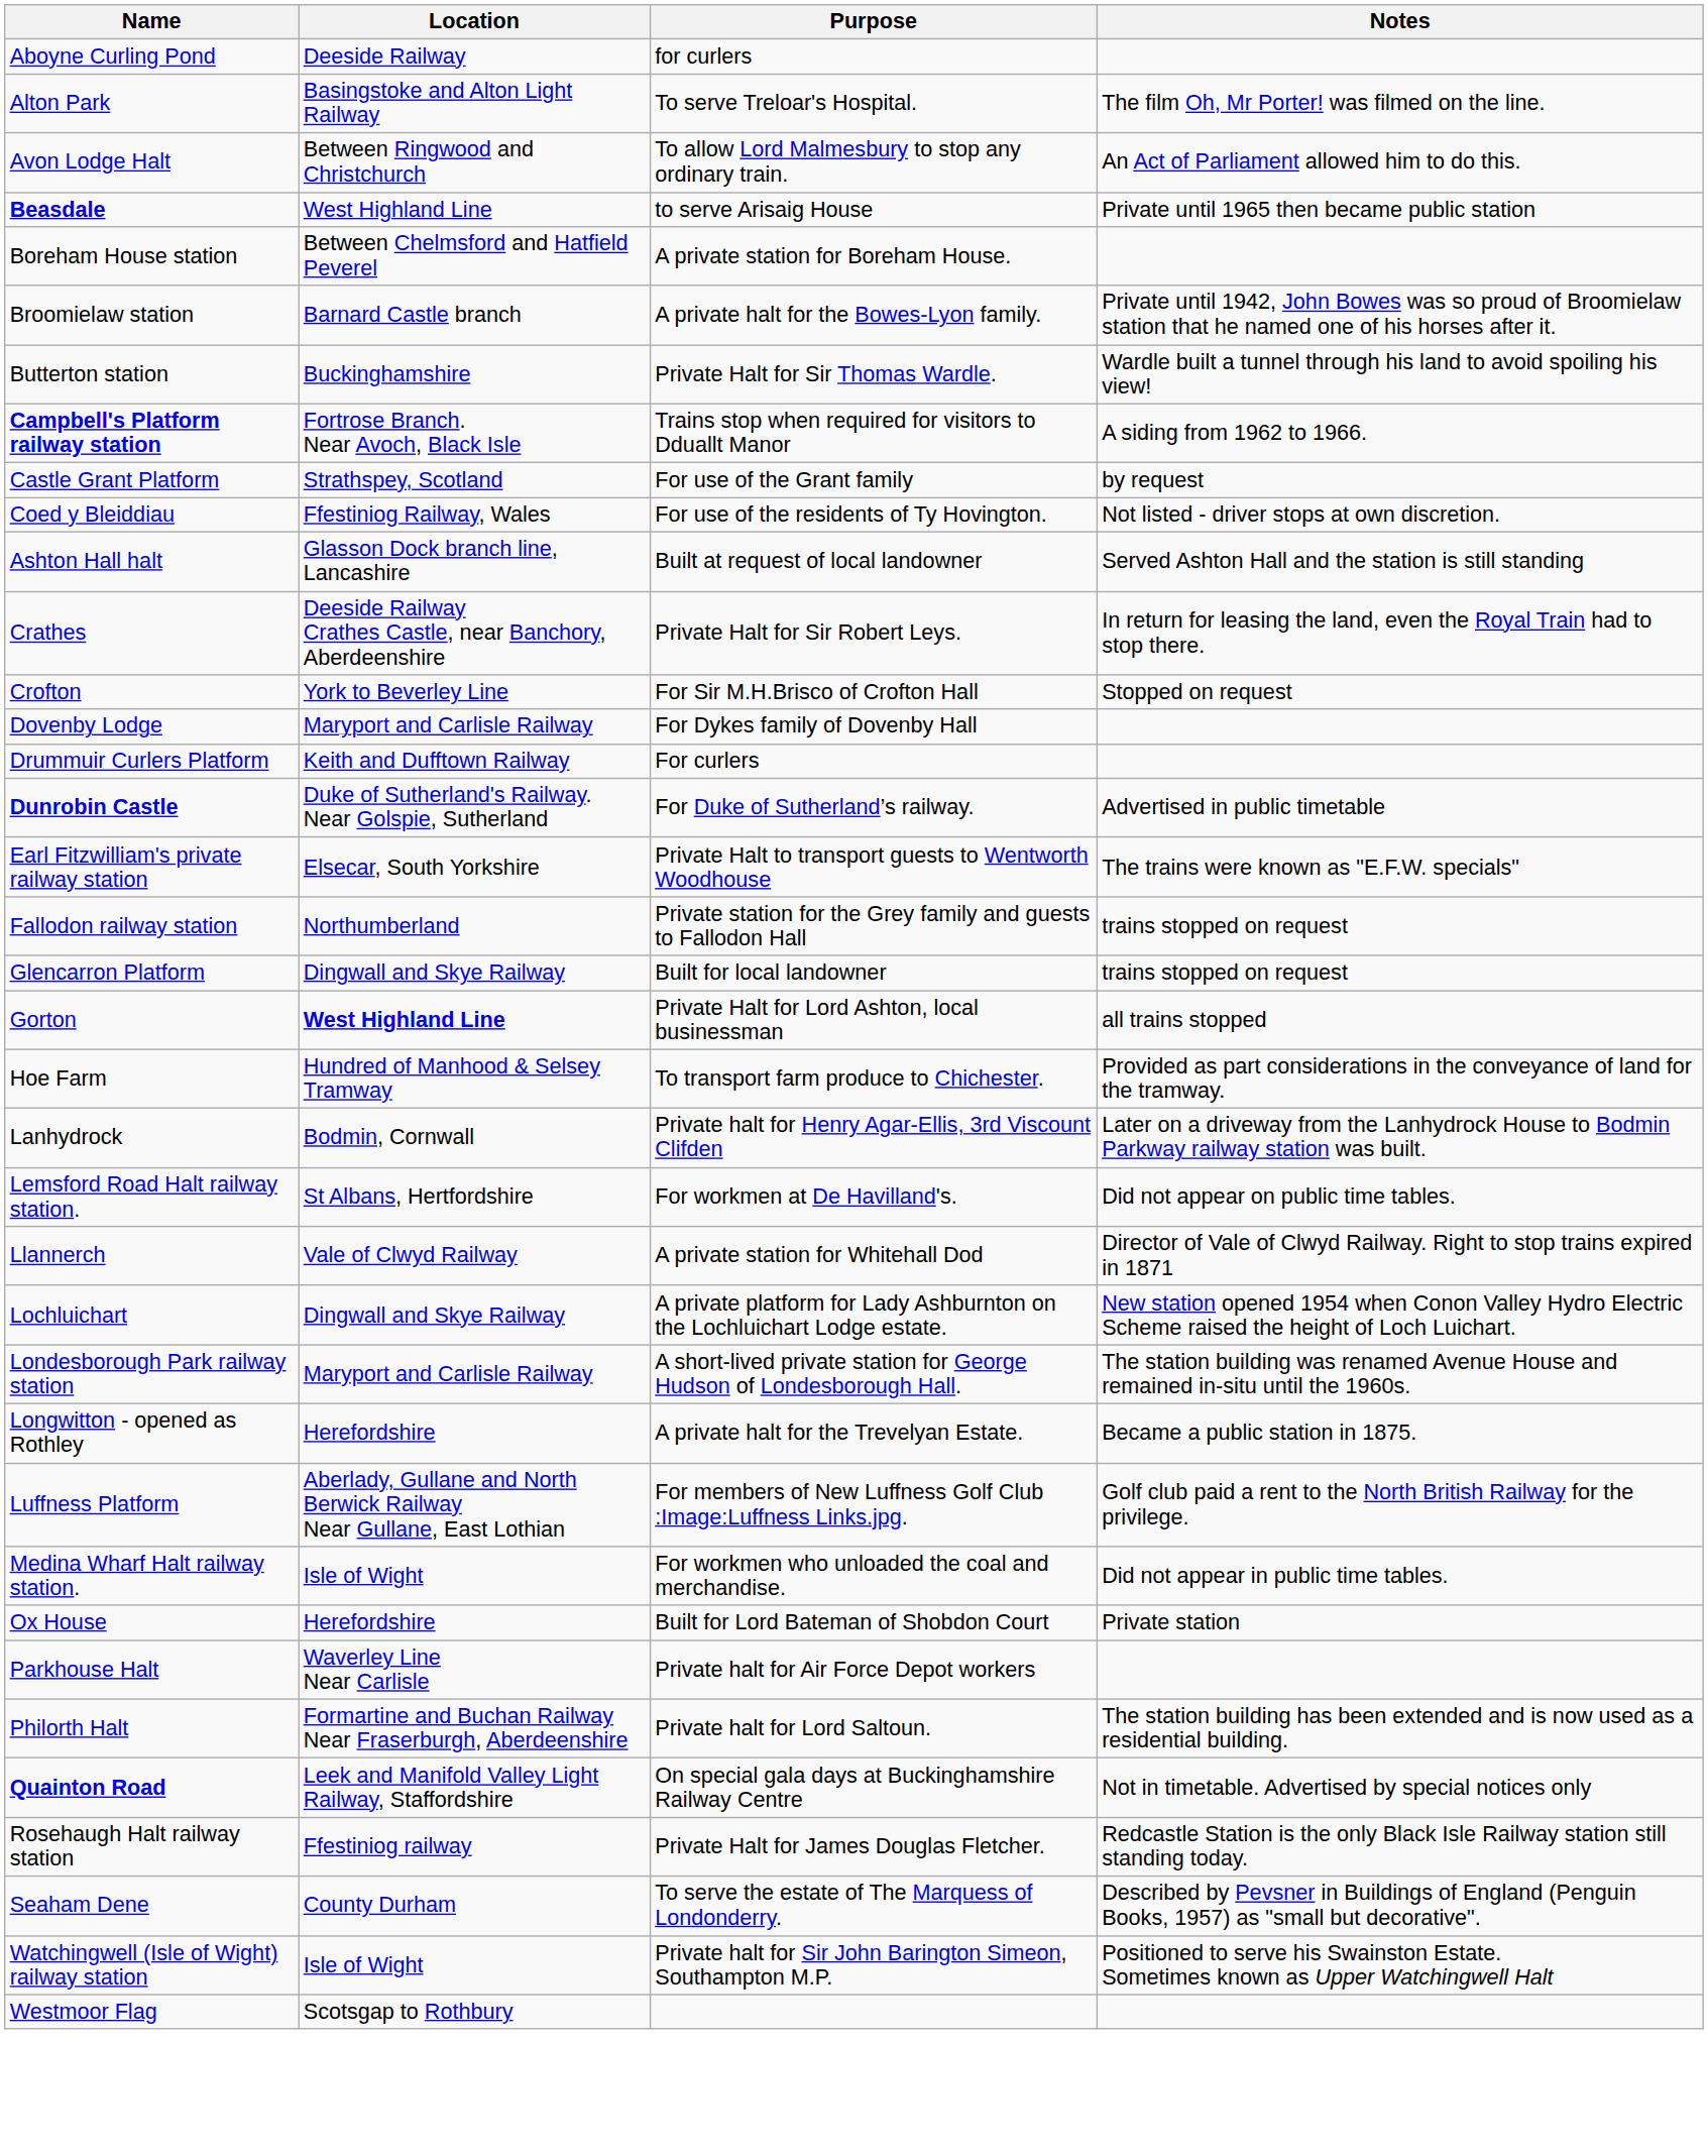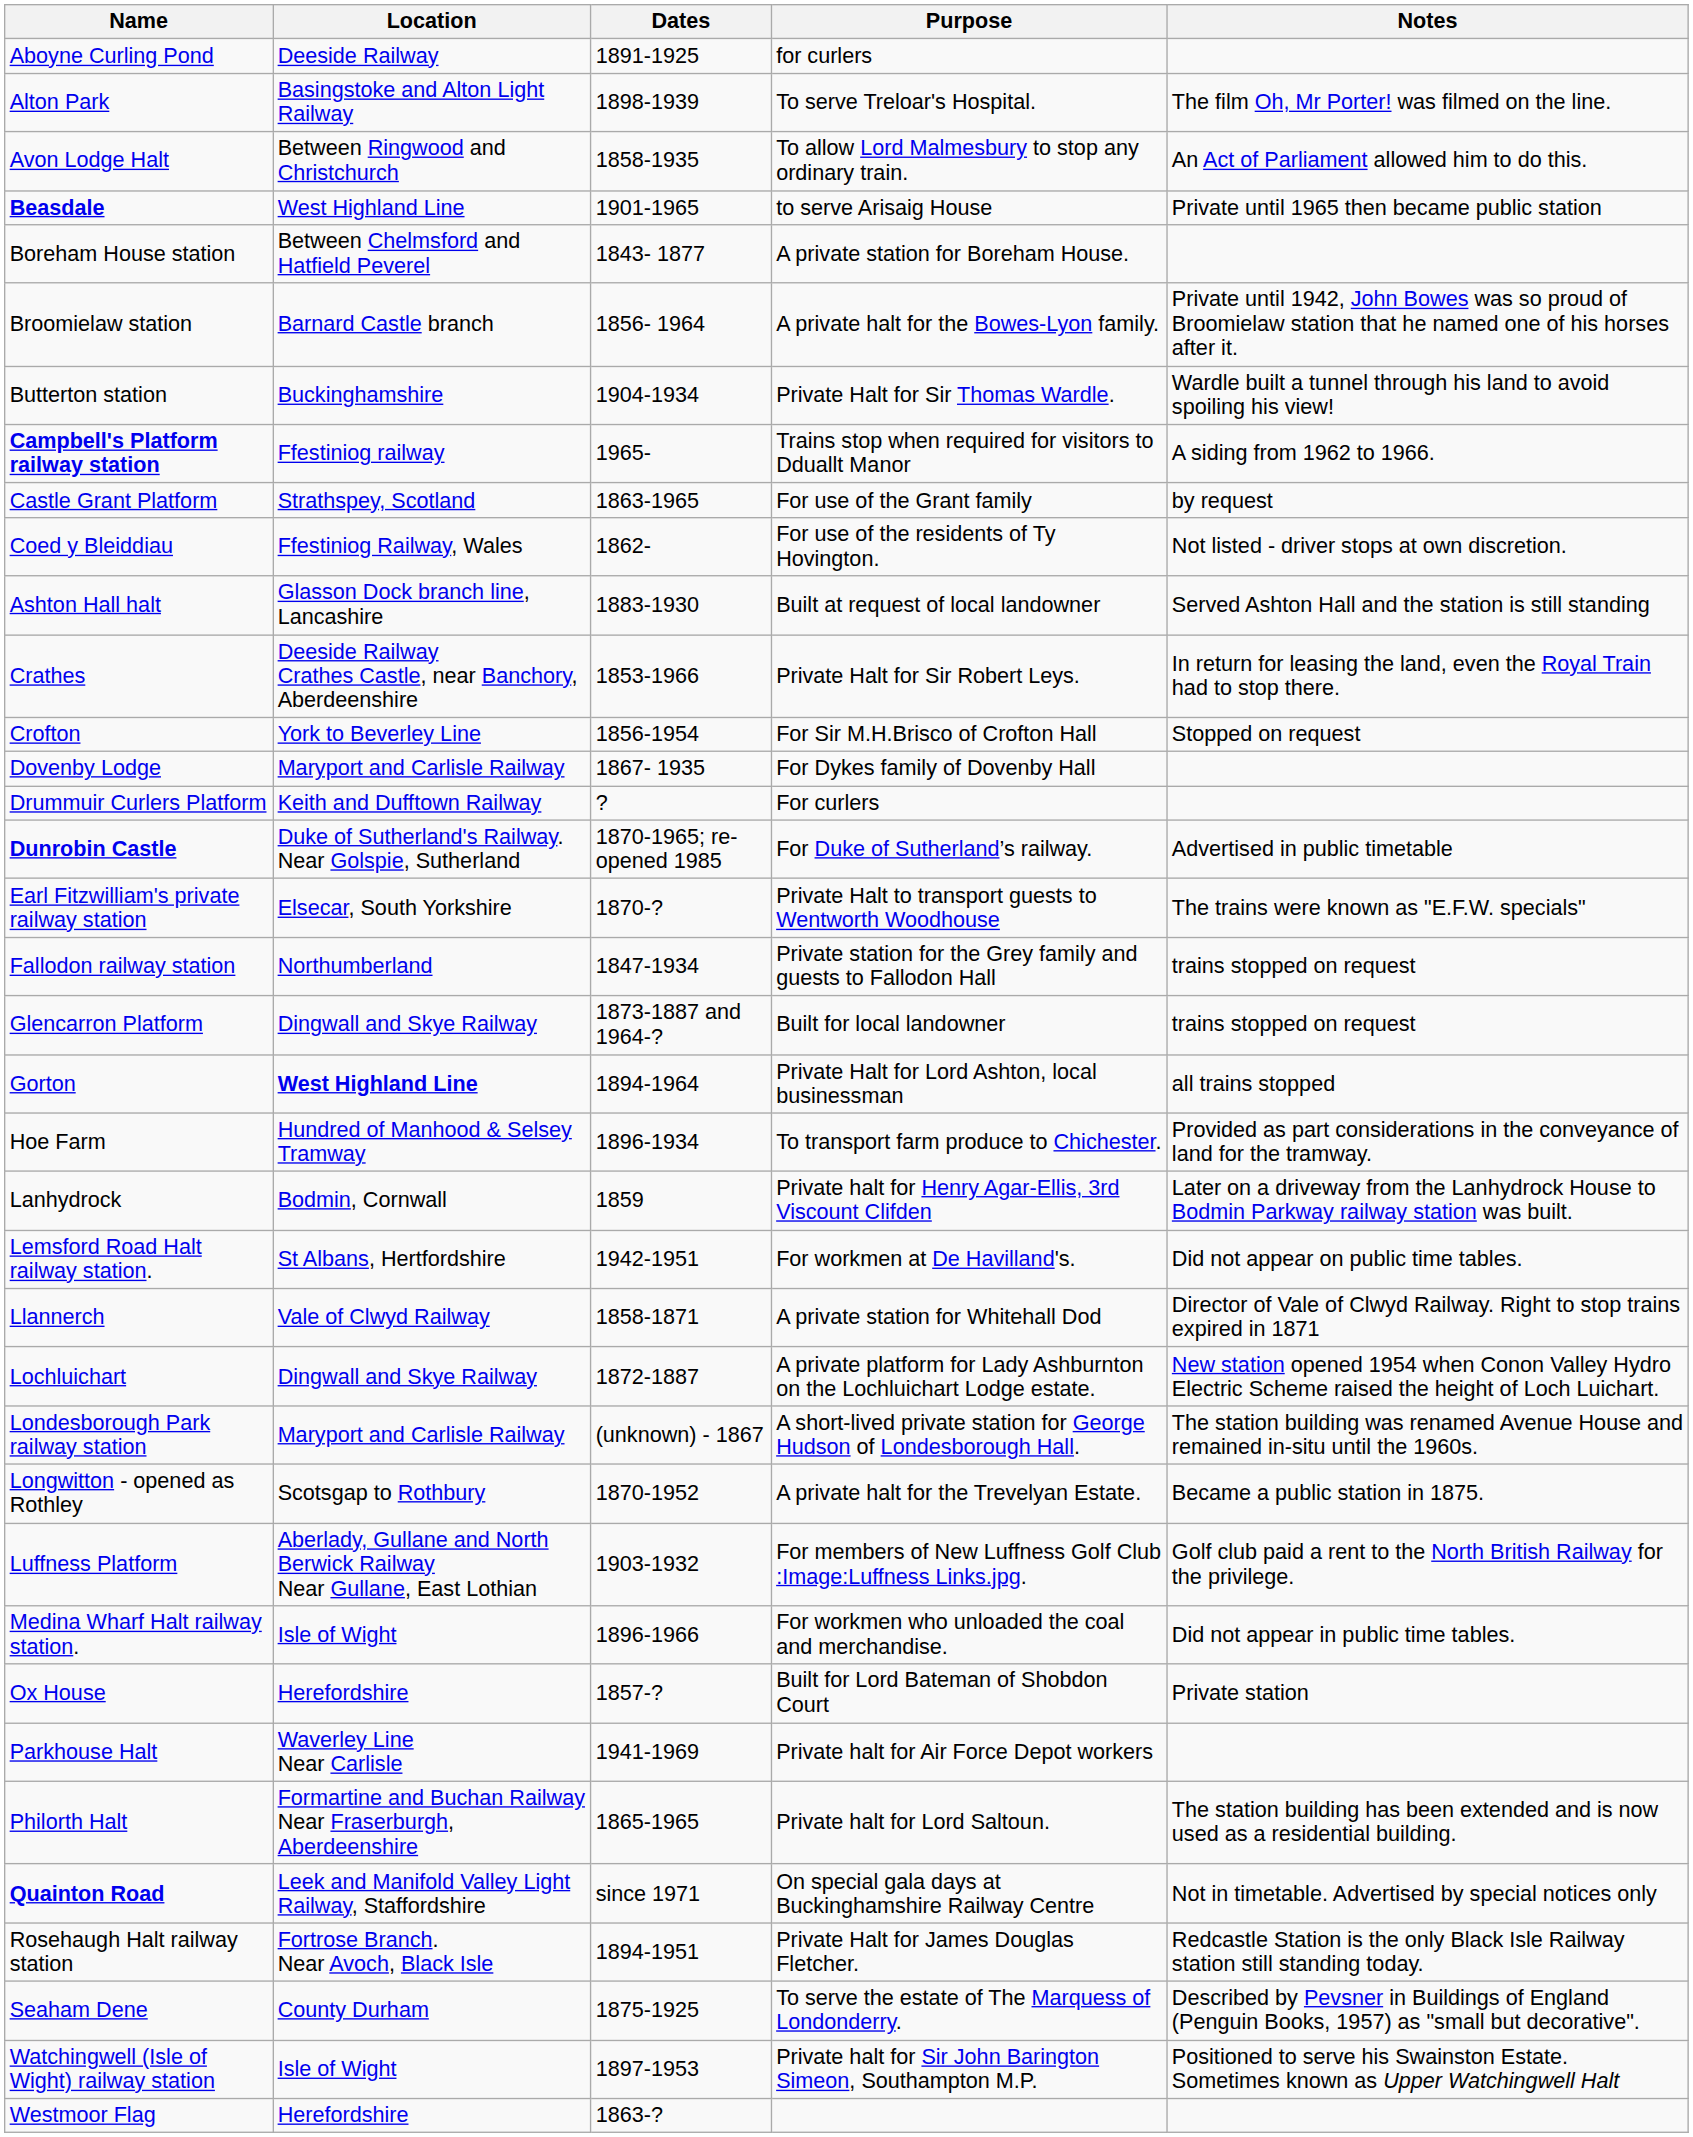+ column: Dates | 1891-1925 | 1898-1939 | 1858-1935 | 1901-1965 | 1843- 1877 | 1856- 1964 | 1904-1934 | 1965- | 1863-1965 | 1862- | 1883-1930 | 1853-1966 | 1856-1954 | 1867- 1935 | ? | 1870-1965; re-opened 1985 | 1870-? | 1847-1934 | 1873-1887 and 1964-? | 1894-1964 | 1896-1934 | 1859 | 1942-1951 | 1858-1871 | 1872-1887 | (unknown) - 1867 | 1870-1952 | 1903-1932 | 1896-1966 | 1857-? | 1941-1969 | 1865-1965 | since 1971 | 1894-1951 | 1875-1925 | 1897-1953 | 1863-?
Campbell's Platform railway station | Location: Fortrose Branch. Near Avoch, Black Isle -> Ffestiniog railway
Longwitton - opened as Rothley | Location: Herefordshire -> Scotsgap to Rothbury
Rosehaugh Halt railway station | Location: Ffestiniog railway -> Fortrose Branch. Near Avoch, Black Isle
Westmoor Flag | Location: Scotsgap to Rothbury -> Herefordshire
